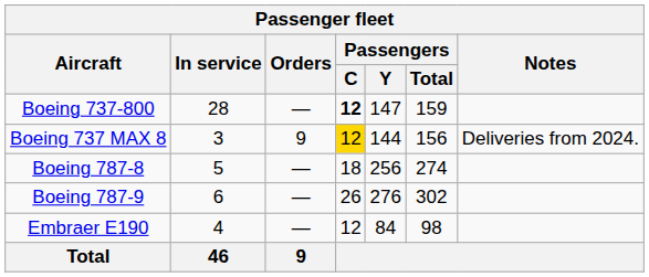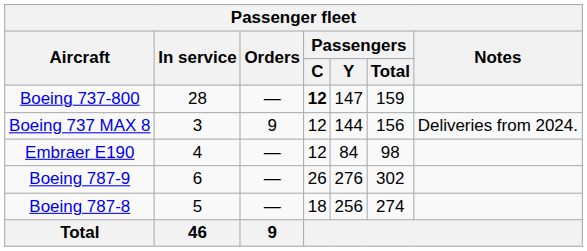Boeing 737 MAX 8 | Passengers / C: gold background -> no background
rows swapped: Boeing 787-8 <-> Embraer E190
